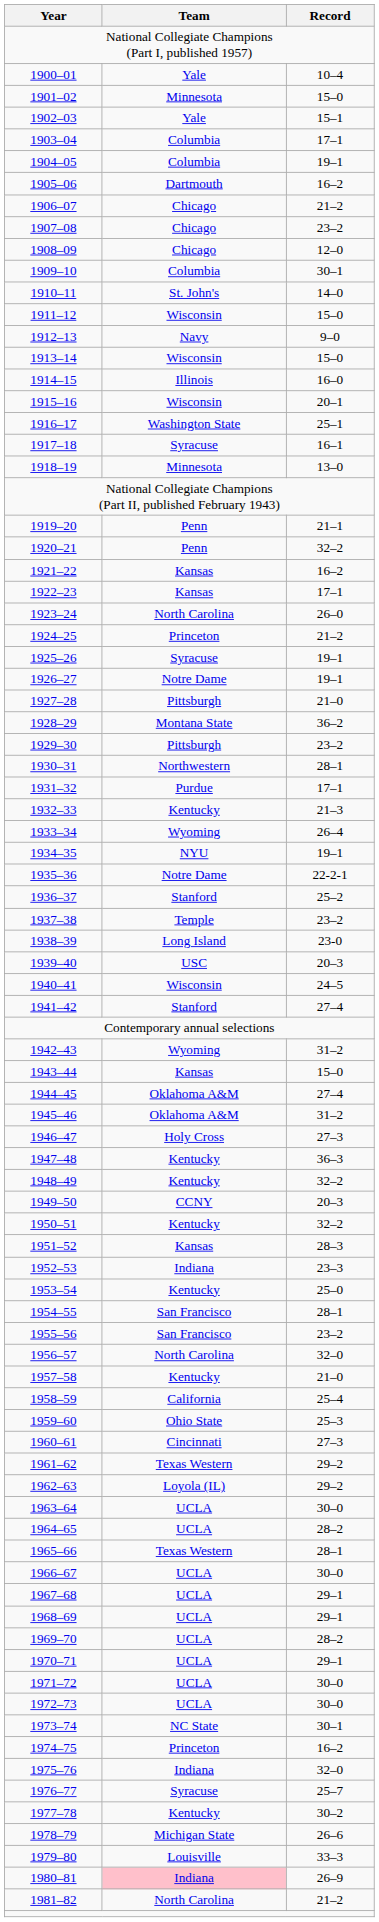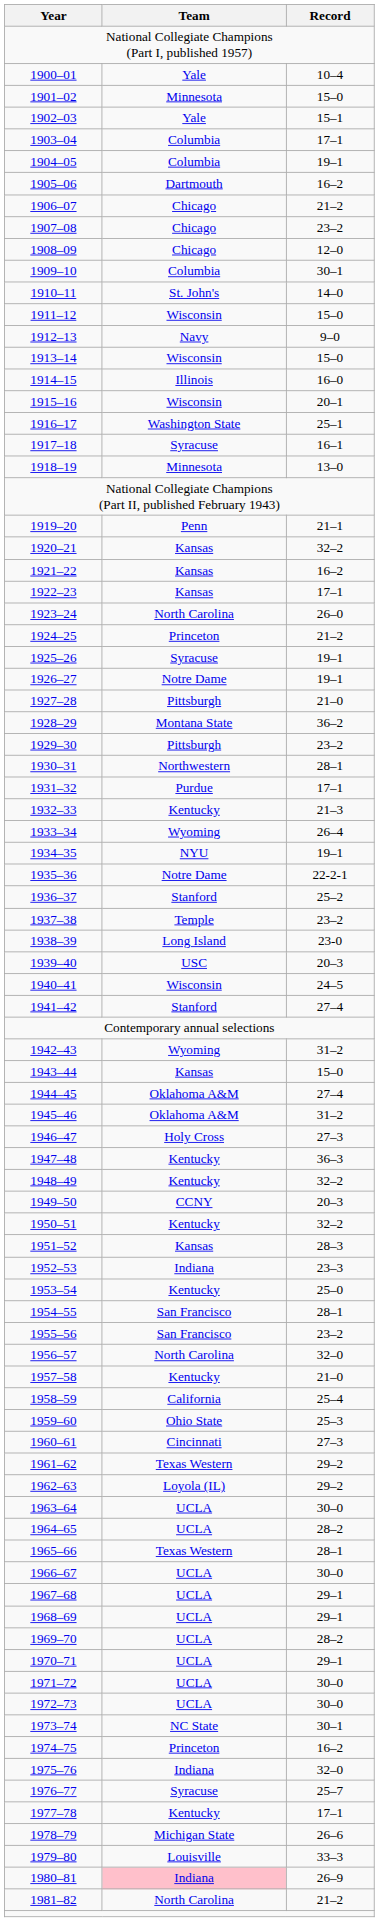1920–21 | Team: Penn -> Kansas
1977–78 | Record: 30–2 -> 17–1
